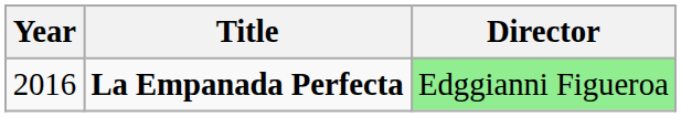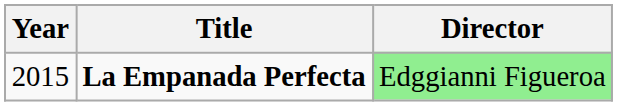La Empanada Perfecta | Year: 2016 -> 2015
